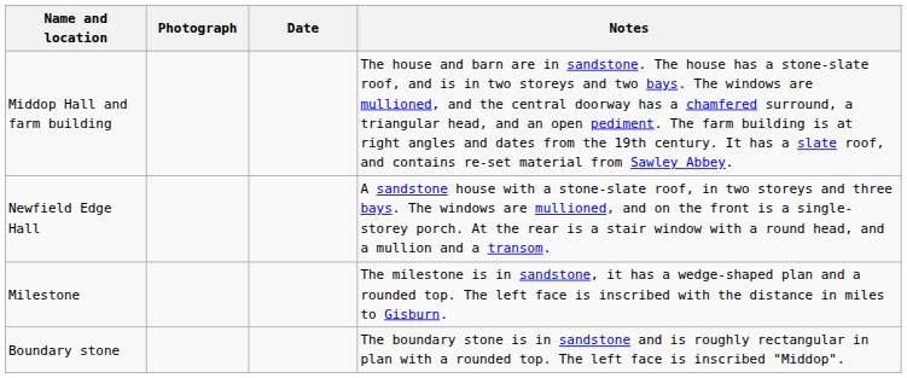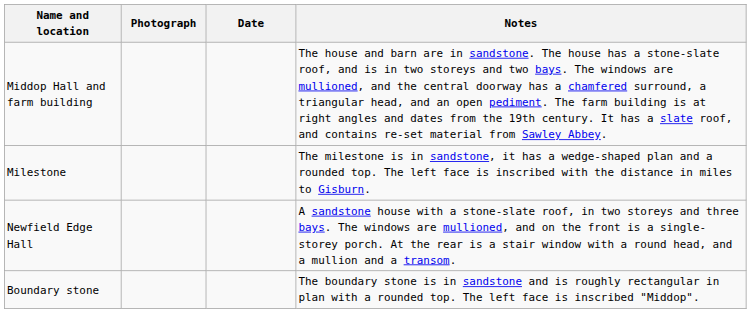rows swapped: Newfield Edge Hall <-> Milestone
